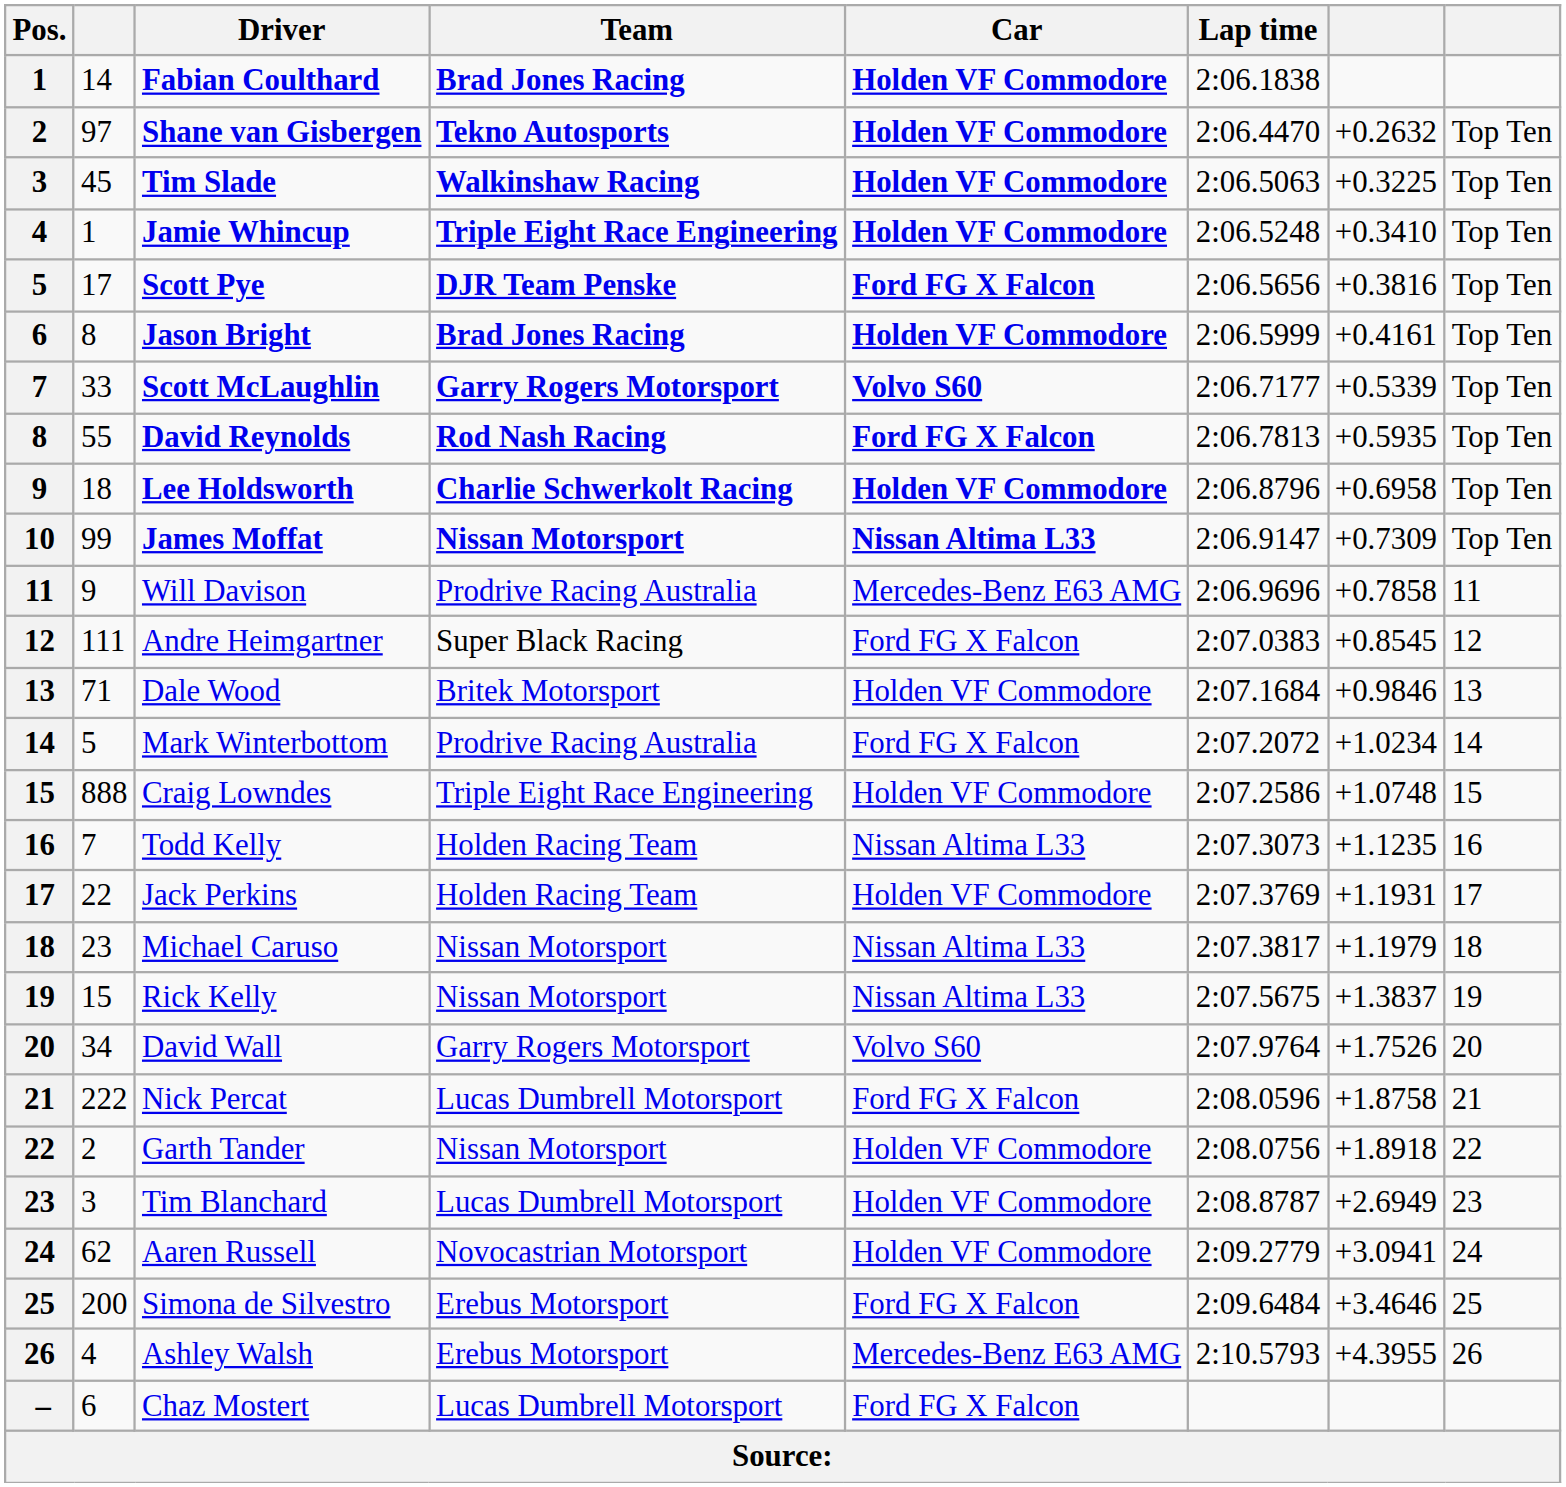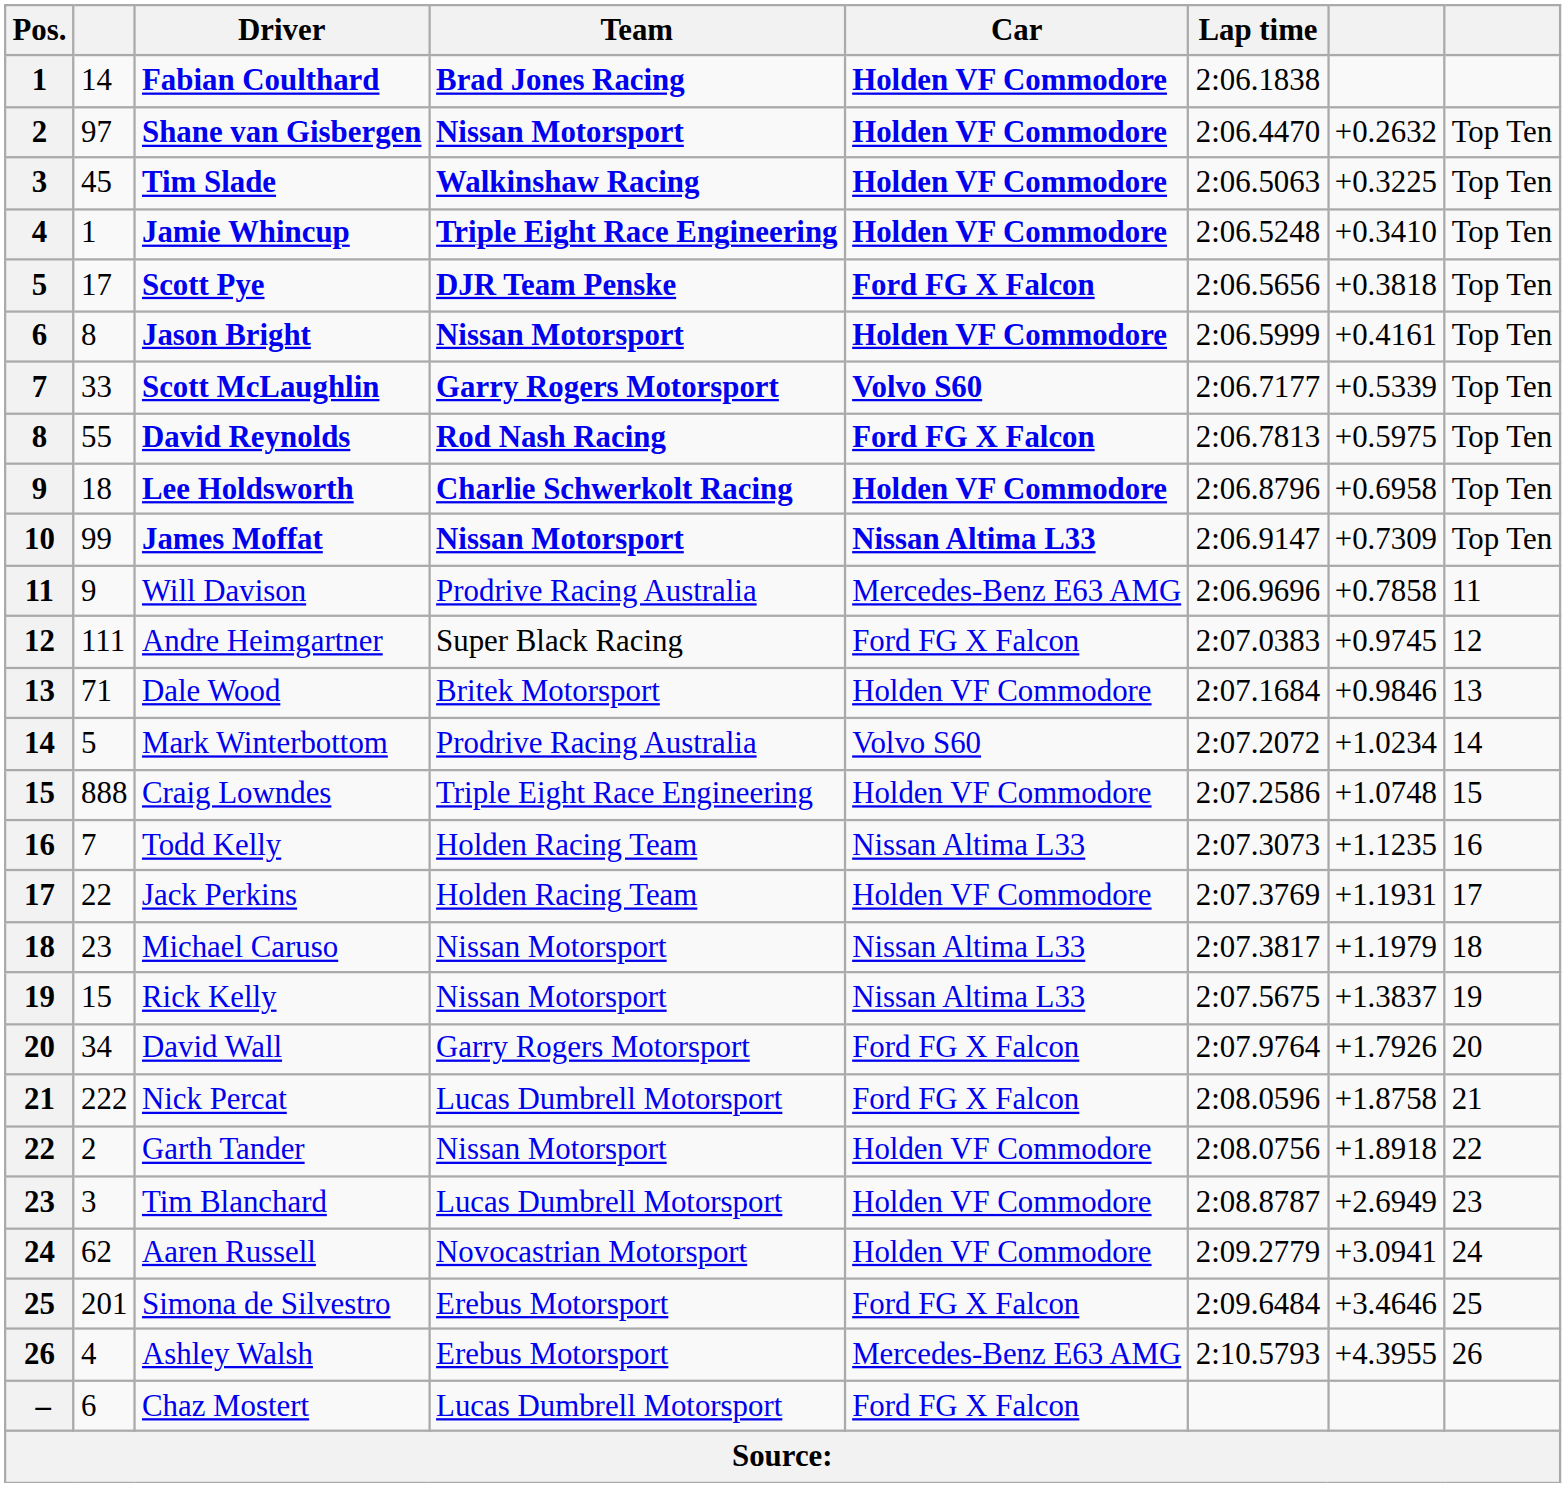Shane van Gisbergen | Team: Tekno Autosports -> Nissan Motorsport
Scott Pye | column 7: +0.3816 -> +0.3818
Jason Bright | Team: Brad Jones Racing -> Nissan Motorsport
David Reynolds | column 7: +0.5935 -> +0.5975
Andre Heimgartner | column 7: +0.8545 -> +0.9745
Mark Winterbottom | Car: Ford FG X Falcon -> Volvo S60
David Wall | Car: Volvo S60 -> Ford FG X Falcon
David Wall | column 7: +1.7526 -> +1.7926
Simona de Silvestro | column 2: 200 -> 201
